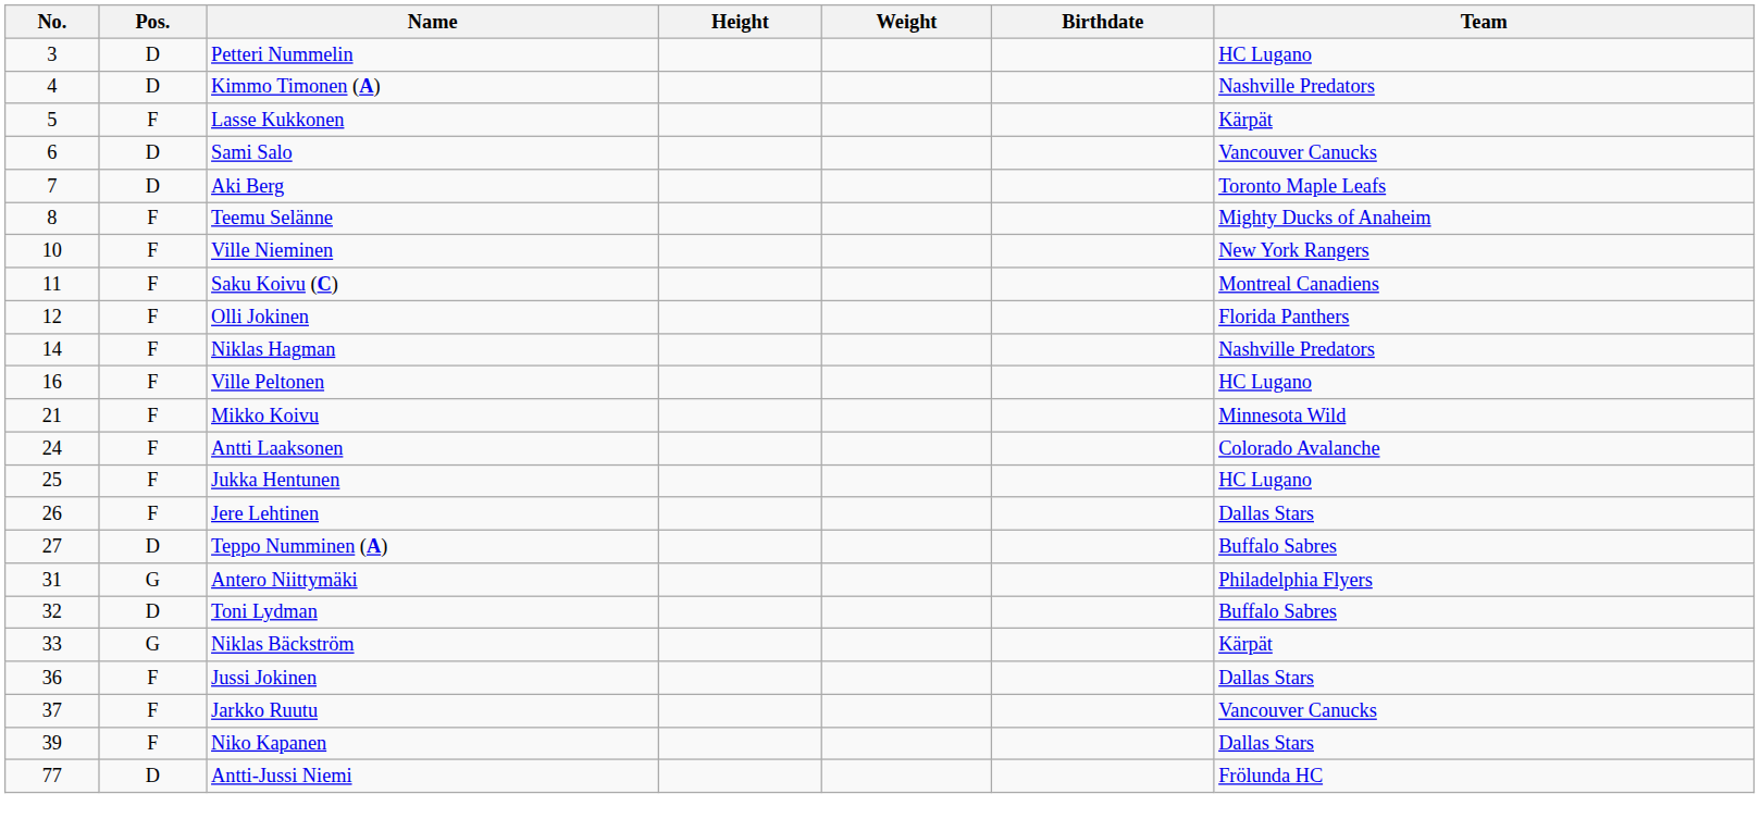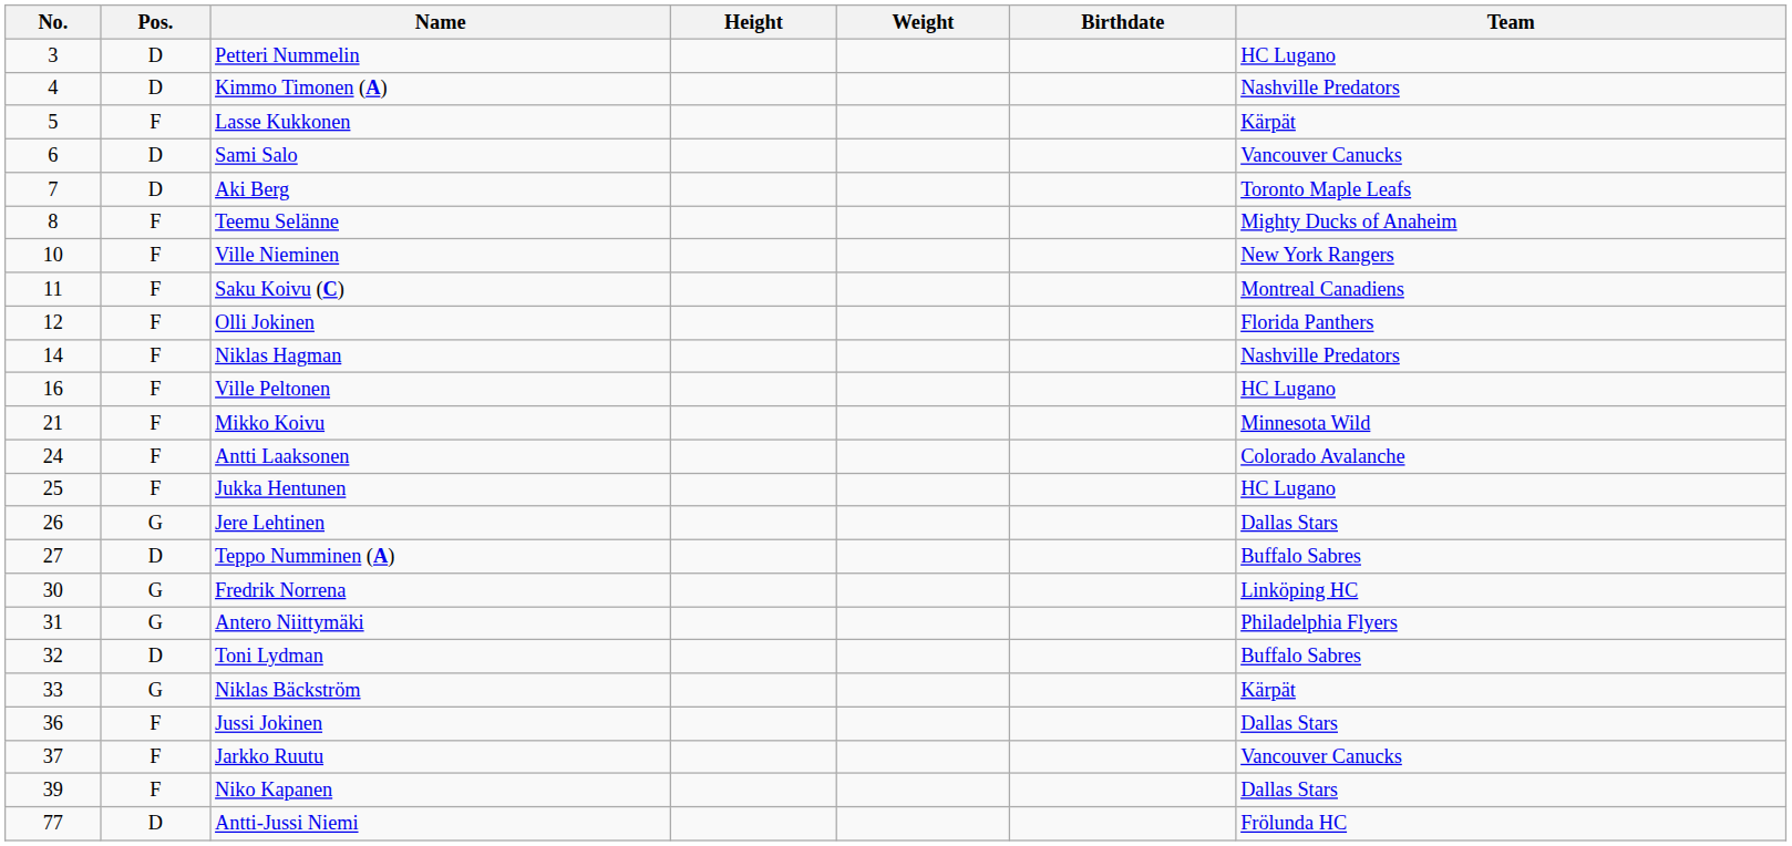Jere Lehtinen | Pos.: F -> G
+ row: 30 | G | Fredrik Norrena | Linköping HC
